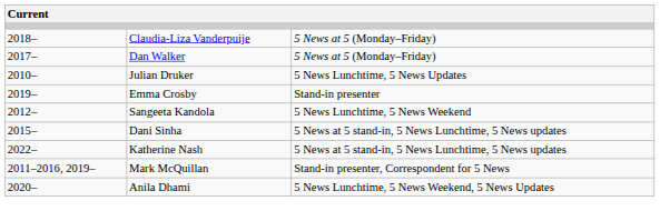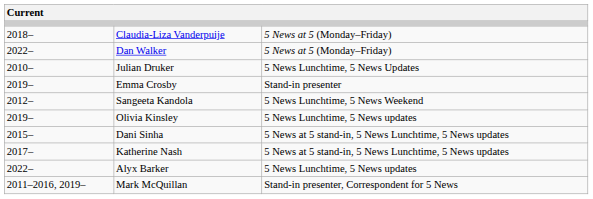Dan Walker | column 1: 2017– -> 2022–
+ row: 2019– | Olivia Kinsley | 5 News Lunchtime, 5 News updates
Katherine Nash | column 1: 2022– -> 2017–
+ row: 2022– | Alyx Barker | 5 News Lunchtime, 5 News updates
- row: 2020– | Anila Dhami | 5 News Lunchtime, 5 News Weekend, 5 News Updates
